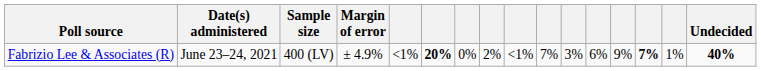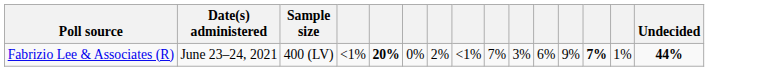- column: Margin of error | ± 4.9%
Fabrizio Lee & Associates (R) | Undecided: 40% -> 44%
